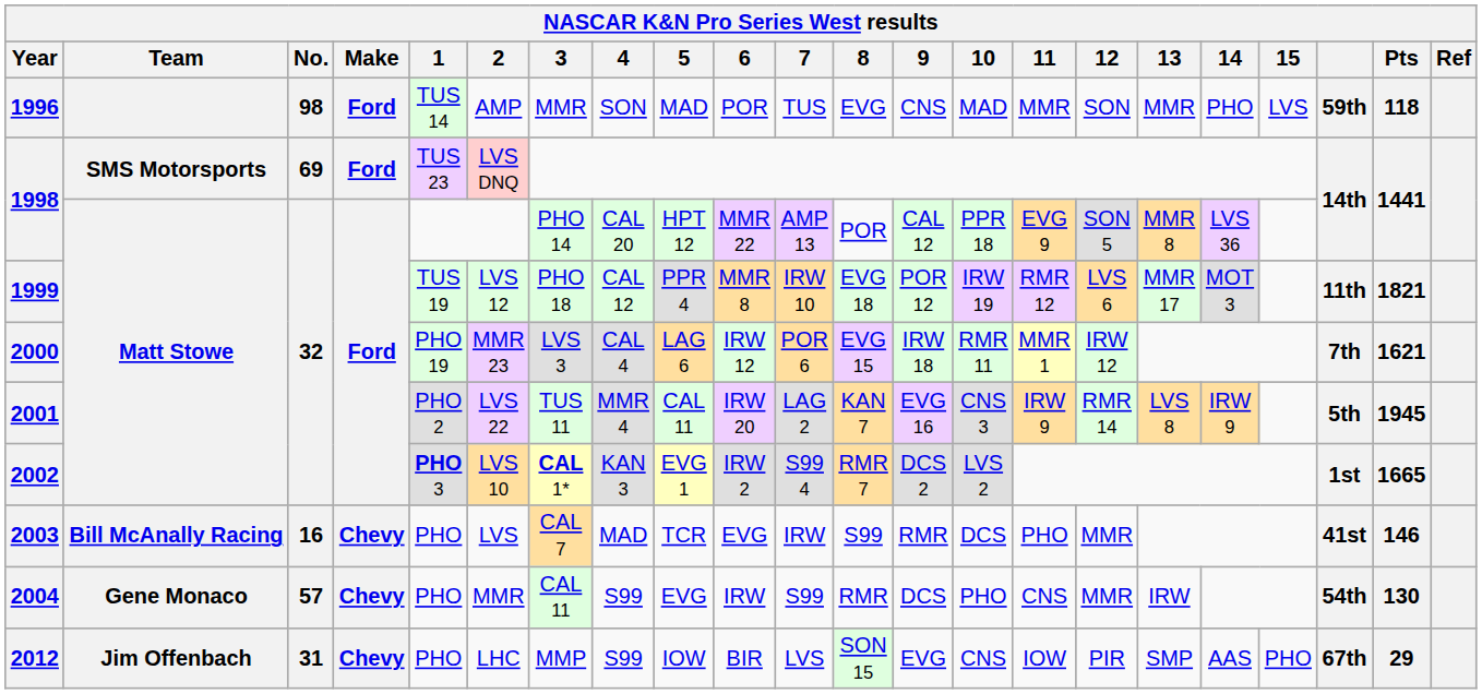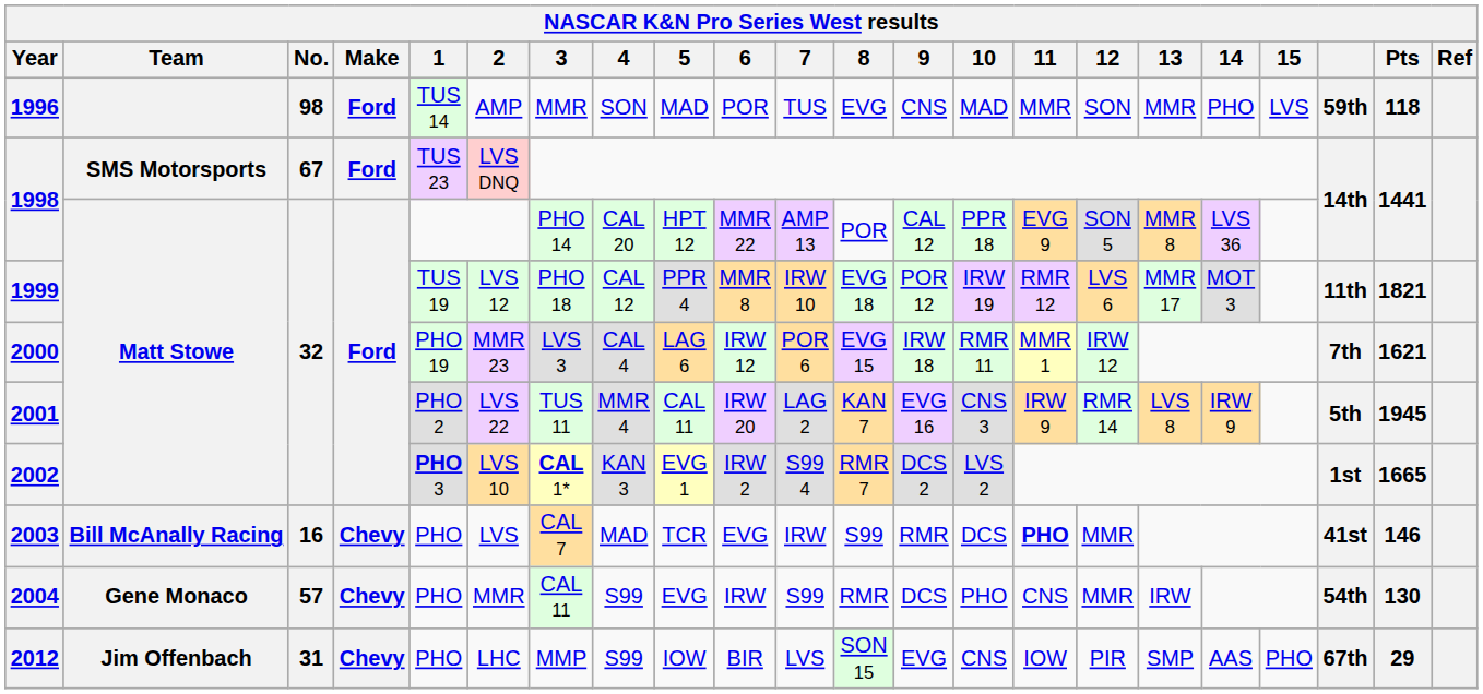1998 / SMS Motorsports | No.: 69 -> 67
2003 | 11: normal -> bold
